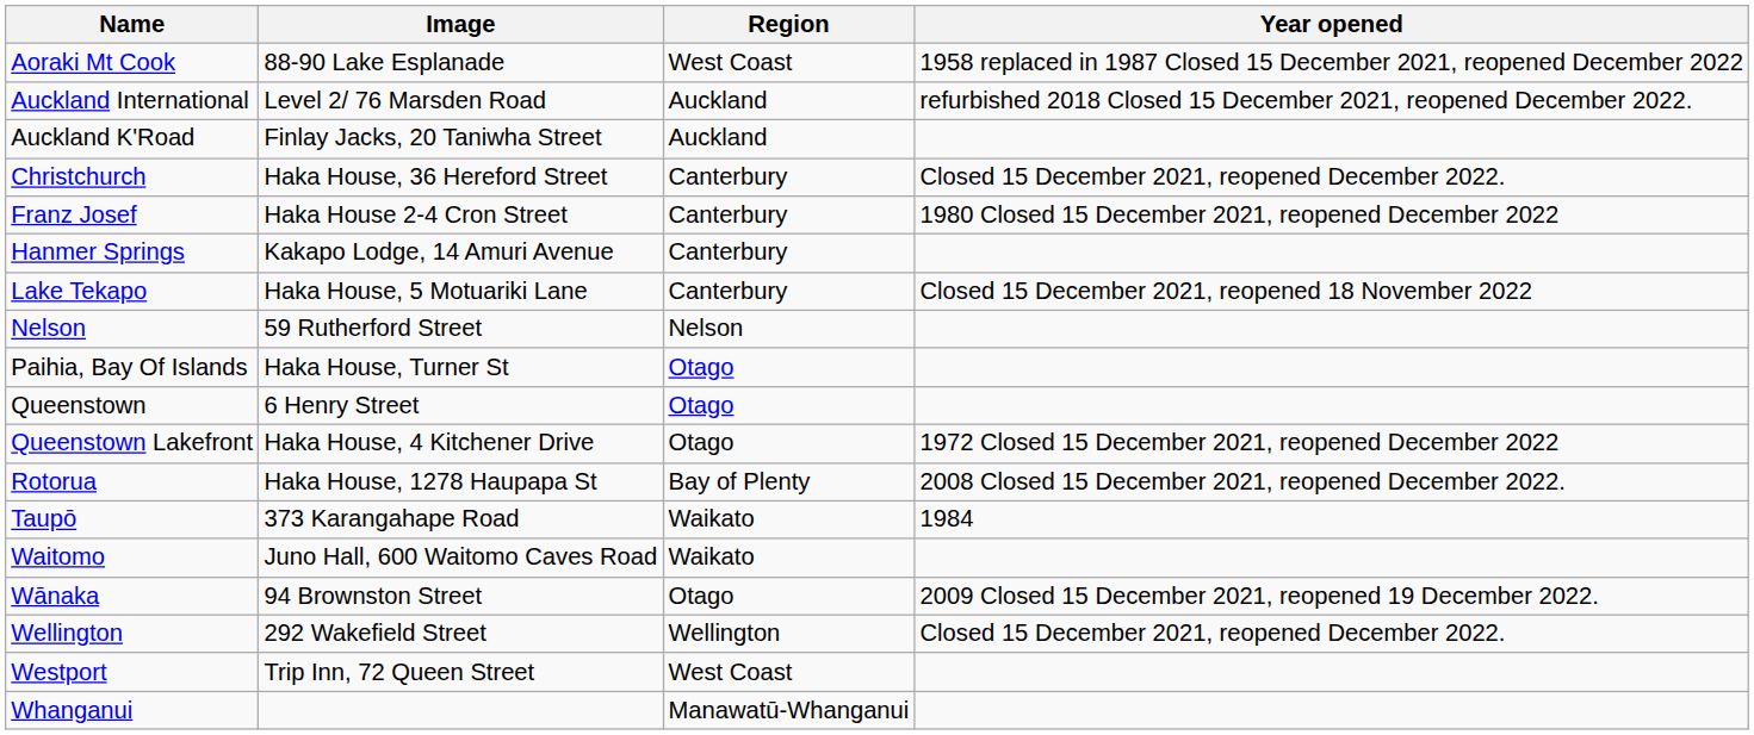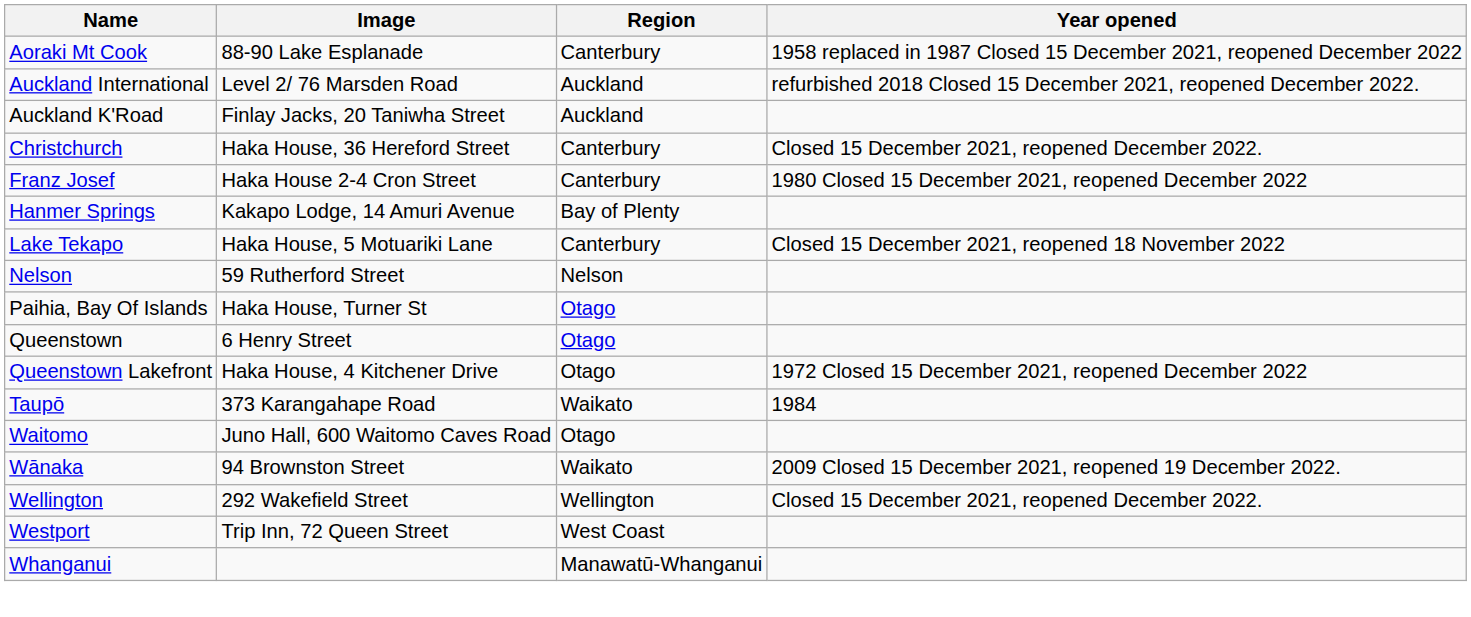Aoraki Mt Cook | Region: West Coast -> Canterbury
Hanmer Springs | Region: Canterbury -> Bay of Plenty
- row: Rotorua | Haka House, 1278 Haupapa St | Bay of Plenty | 2008 Closed 15 December 2021, reopened December 2022.
Waitomo | Region: Waikato -> Otago
Wānaka | Region: Otago -> Waikato
